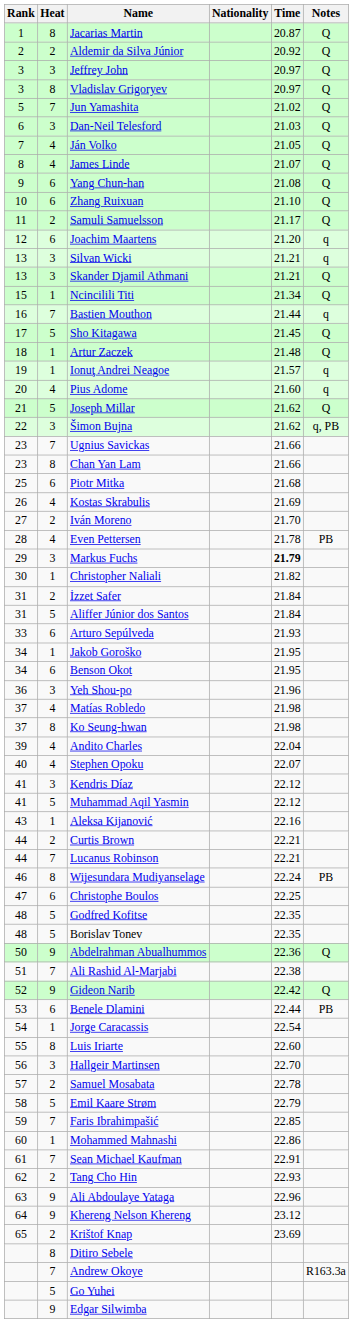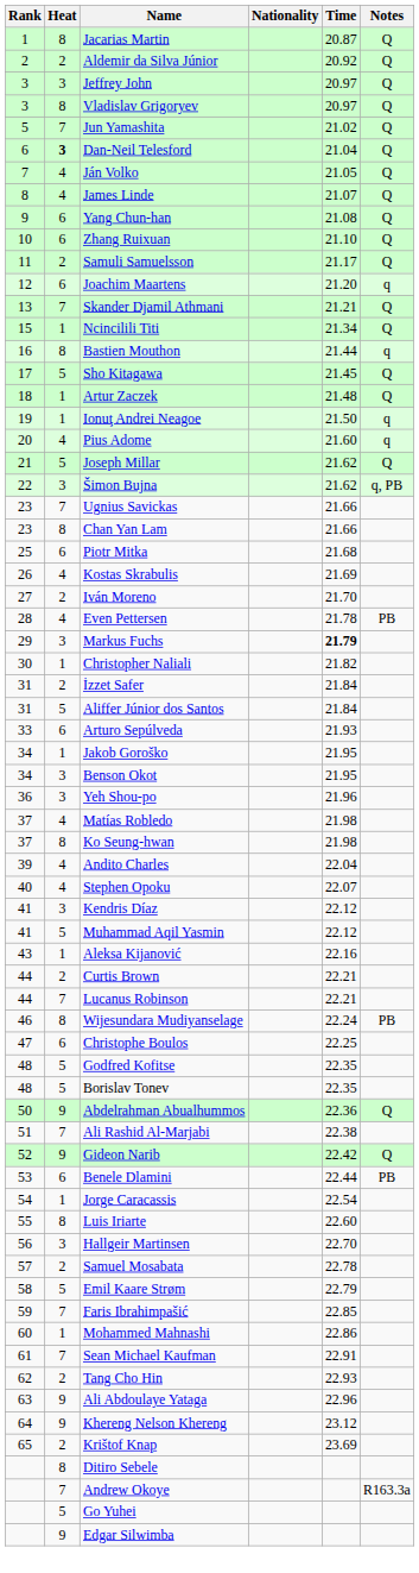Dan-Neil Telesford | Heat: normal -> bold
Dan-Neil Telesford | Time: 21.03 -> 21.04
- row: 13 | 3 | Silvan Wicki | 21.21 | q
Skander Djamil Athmani | Heat: 3 -> 7
Bastien Mouthon | Heat: 7 -> 8
Ionuţ Andrei Neagoe | Time: 21.57 -> 21.50
Benson Okot | Heat: 6 -> 3
